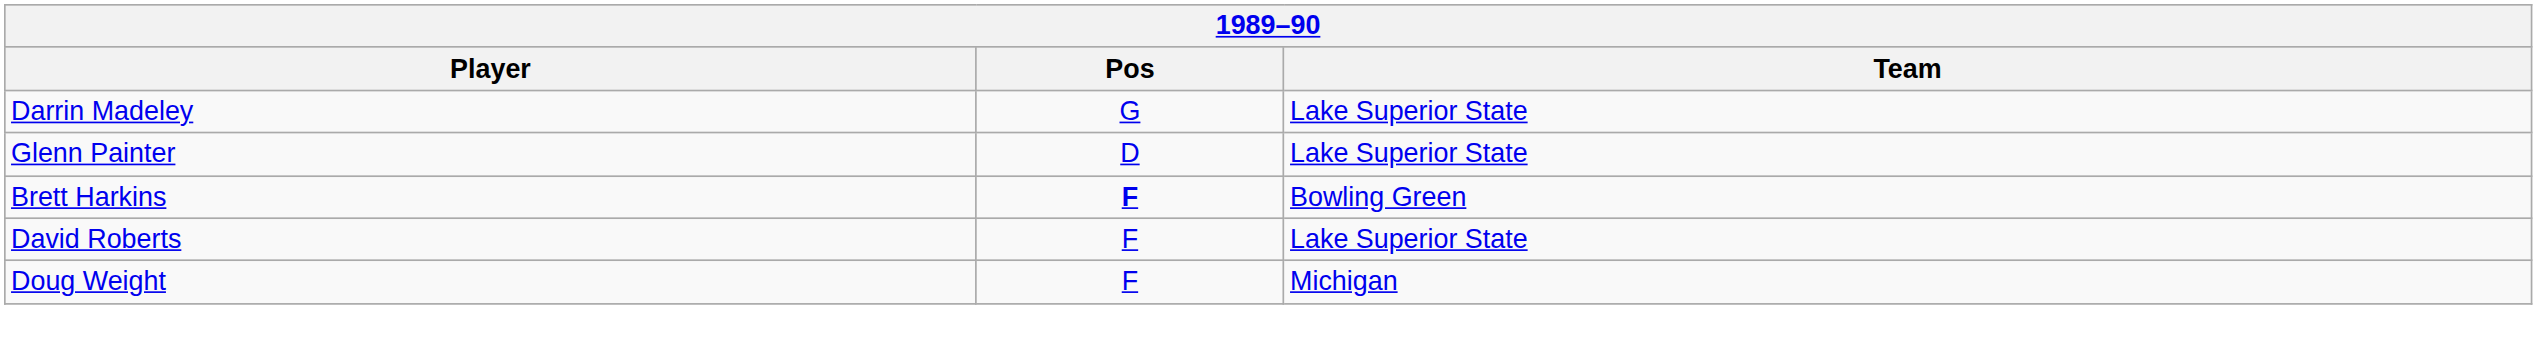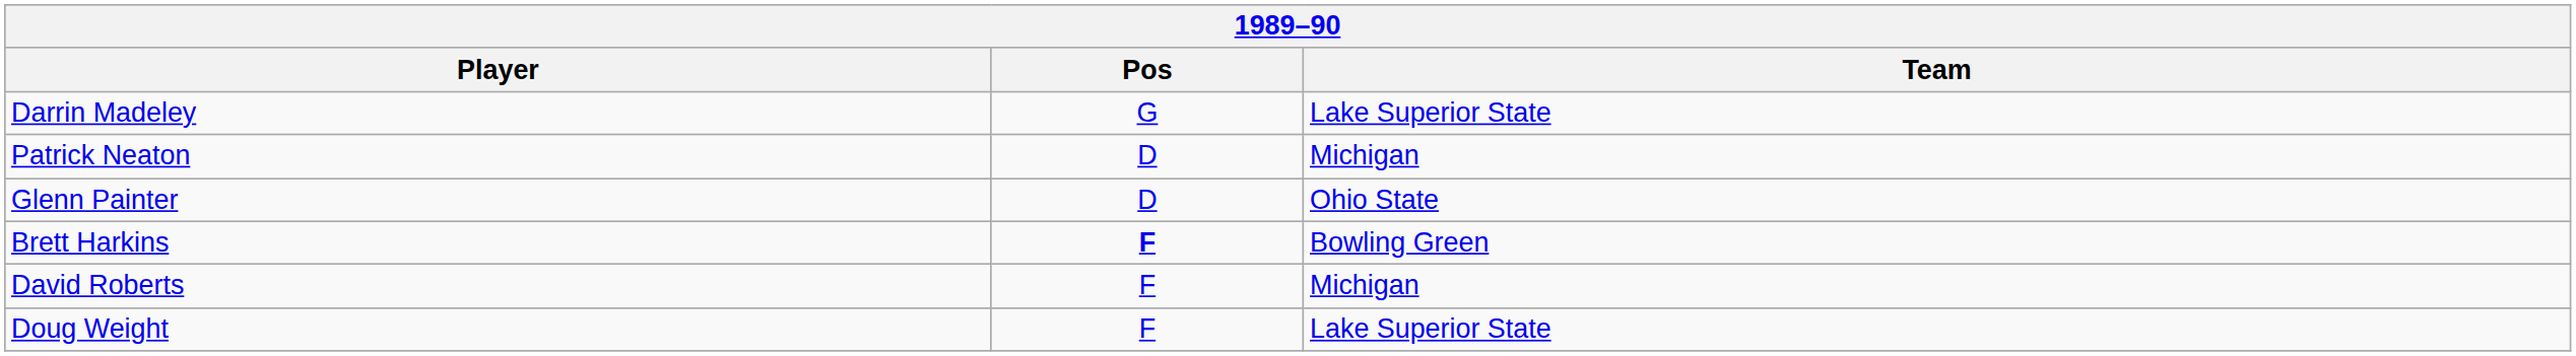+ row: Patrick Neaton | D | Michigan
Glenn Painter | Team: Lake Superior State -> Ohio State
David Roberts | Team: Lake Superior State -> Michigan
Doug Weight | Team: Michigan -> Lake Superior State
